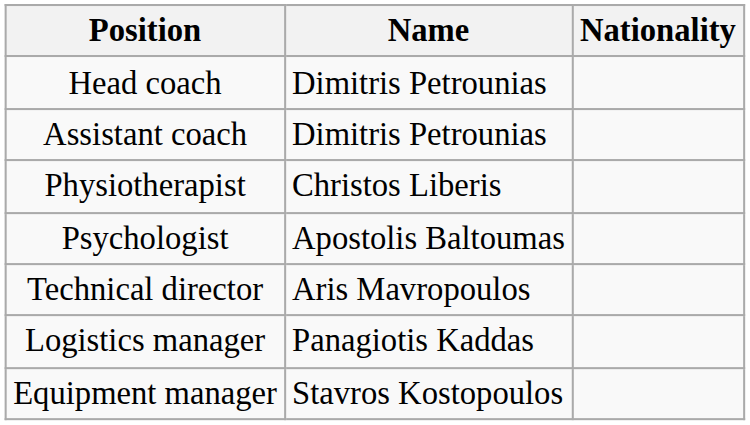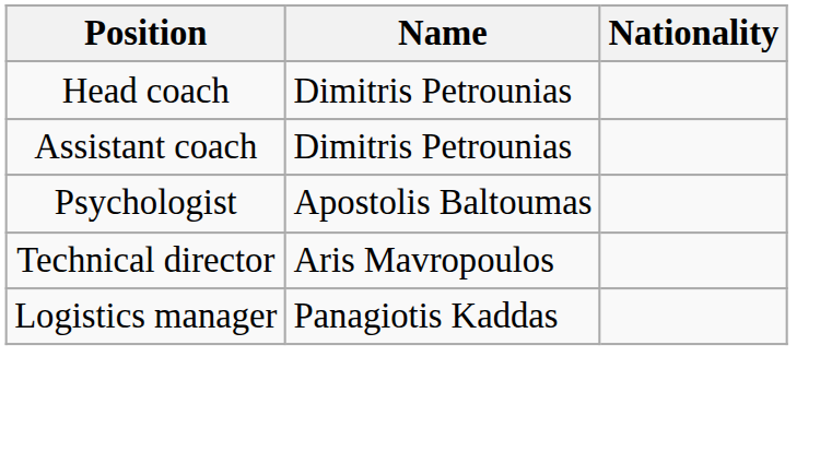- row: Physiotherapist | Christos Liberis
- row: Equipment manager | Stavros Kostopoulos
